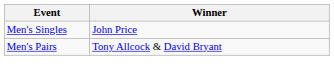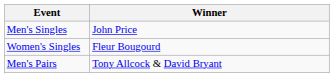+ row: Women's Singles | Fleur Bougourd
